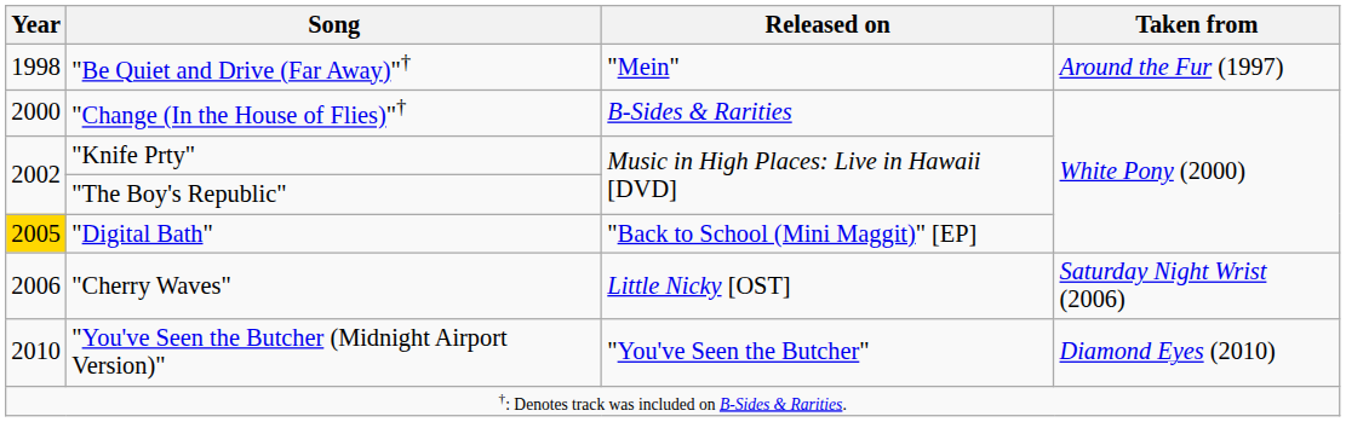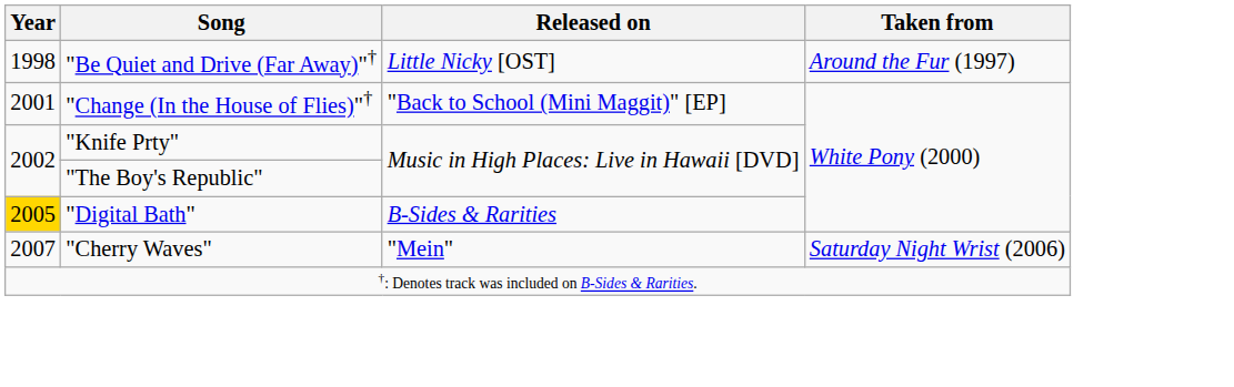"Be Quiet and Drive (Far Away)"† | Released on: "Mein" -> Little Nicky [OST]
"Change (In the House of Flies)"† | Year: 2000 -> 2001
"Change (In the House of Flies)"† | Released on: B-Sides & Rarities -> "Back to School (Mini Maggit)" [EP]
"Digital Bath" | Released on: "Back to School (Mini Maggit)" [EP] -> B-Sides & Rarities
"Cherry Waves" | Year: 2006 -> 2007
"Cherry Waves" | Released on: Little Nicky [OST] -> "Mein"
- row: 2010 | "You've Seen the Butcher (Midnight Airport Version)" | "You've Seen the Butcher" | Diamond Eyes (2010)
